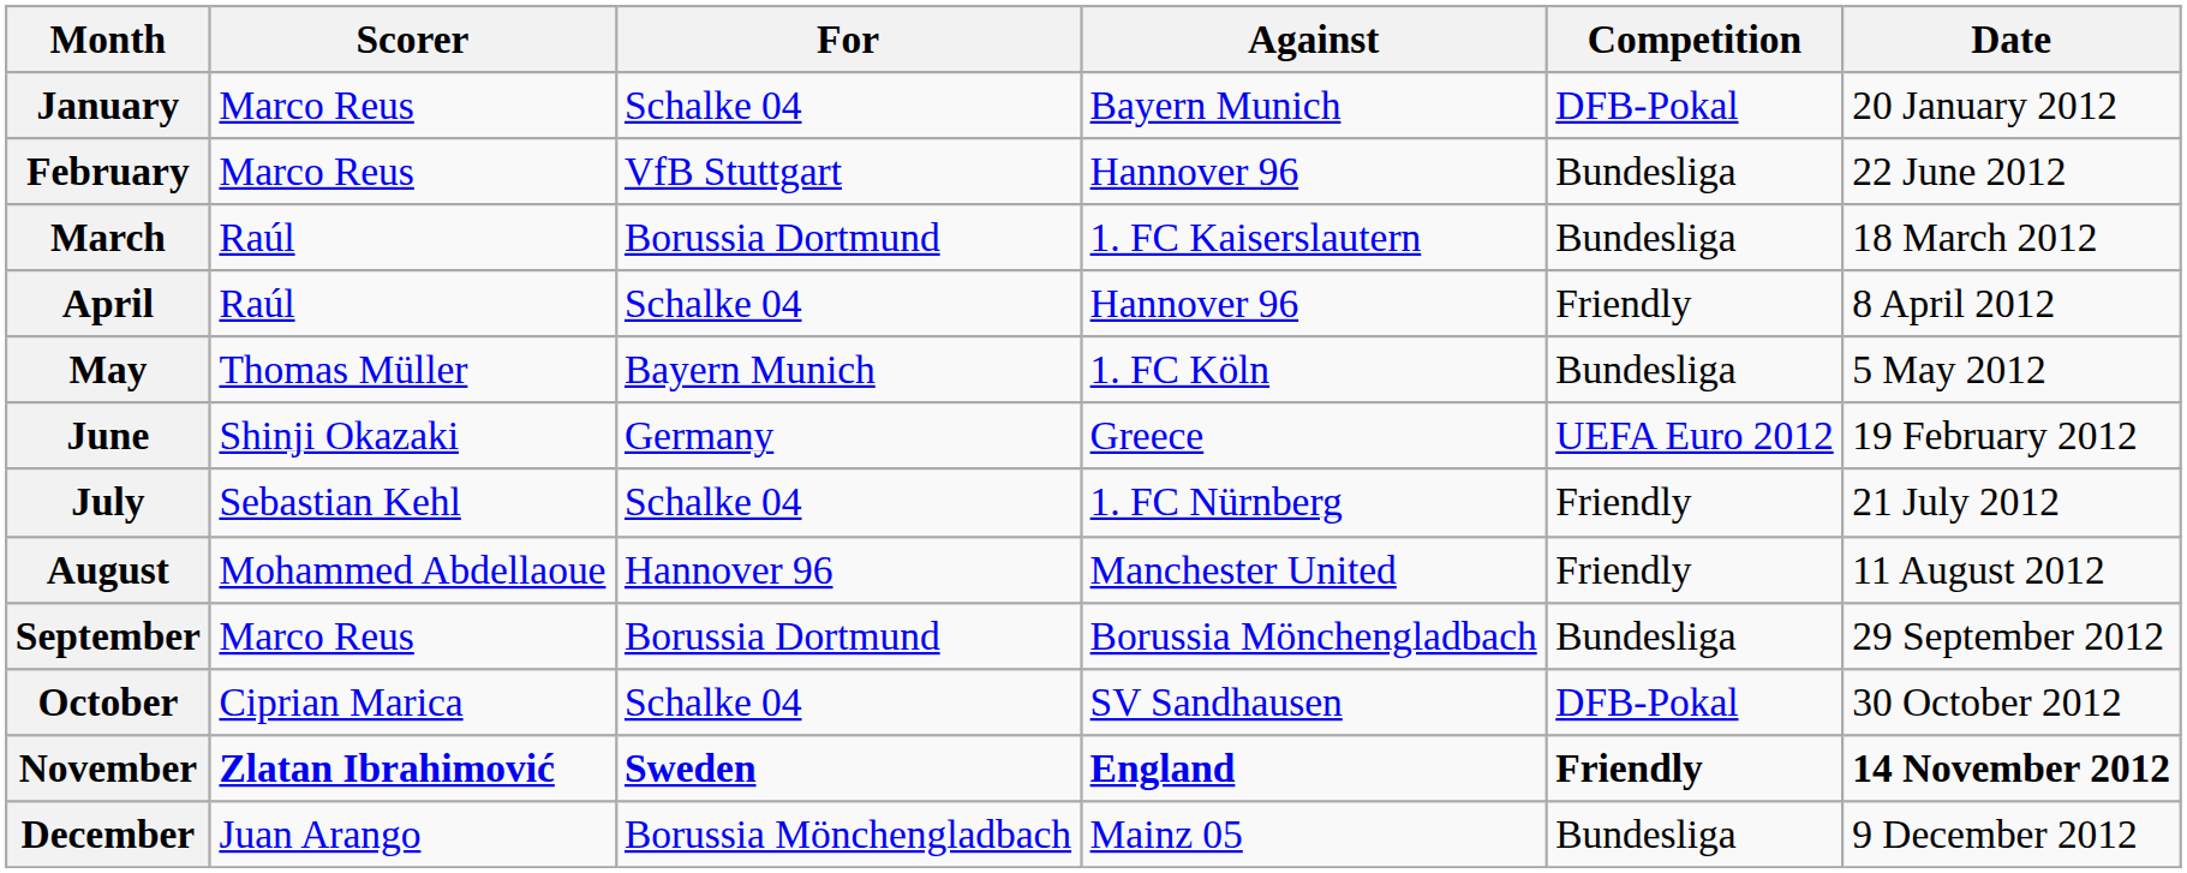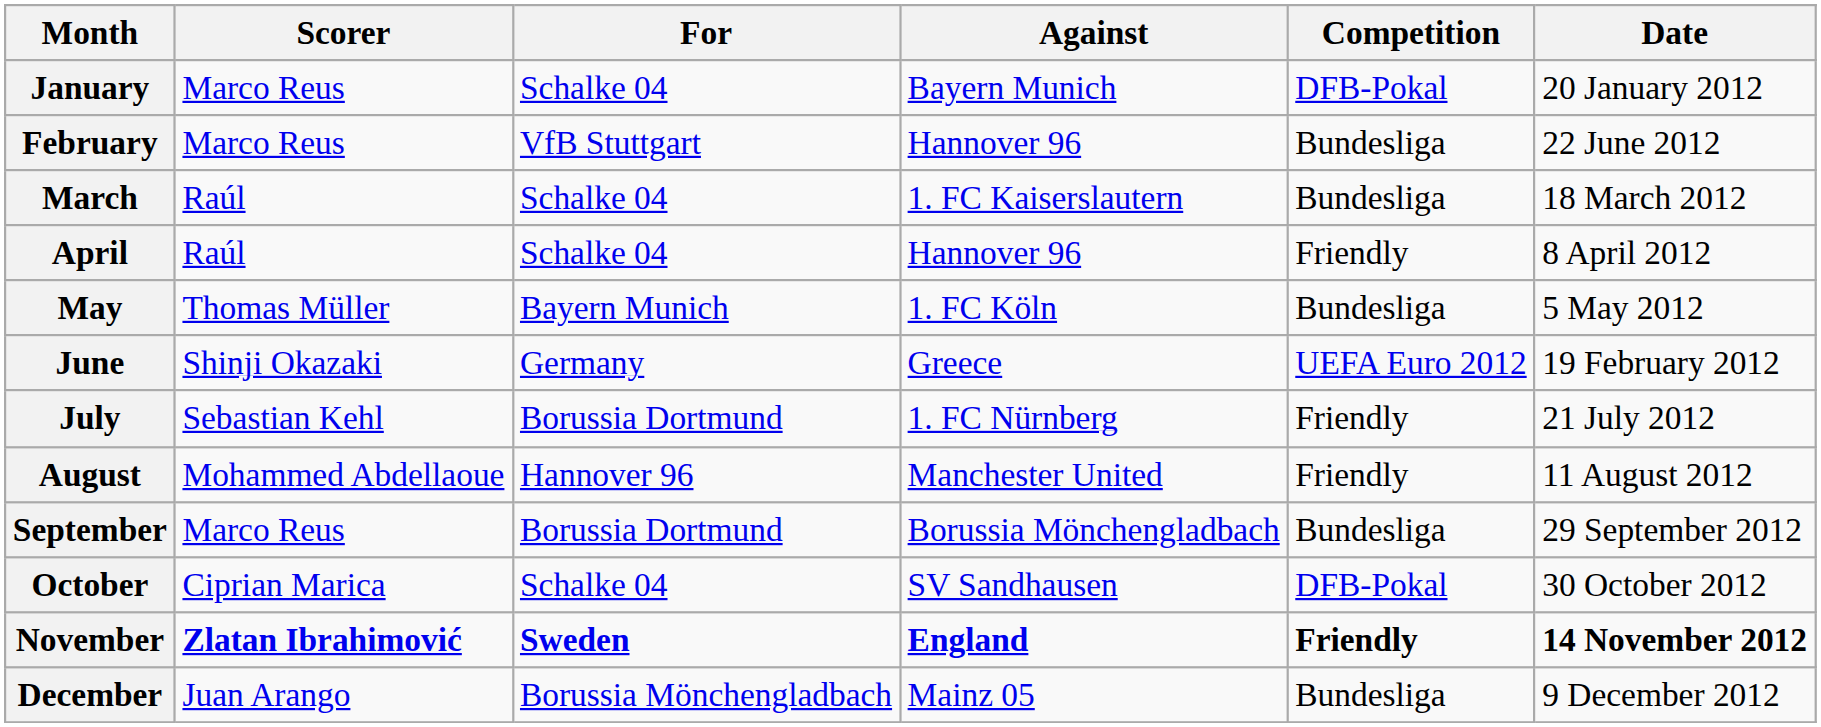March | For: Borussia Dortmund -> Schalke 04
July | For: Schalke 04 -> Borussia Dortmund
